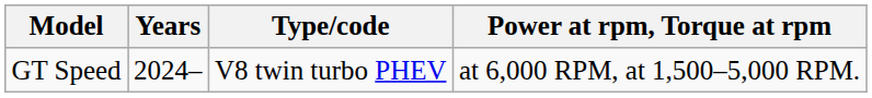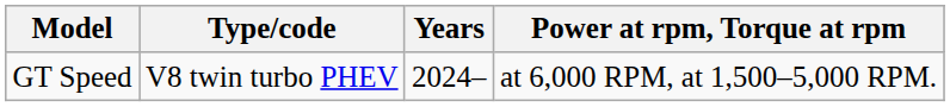columns swapped: Years <-> Type/code
